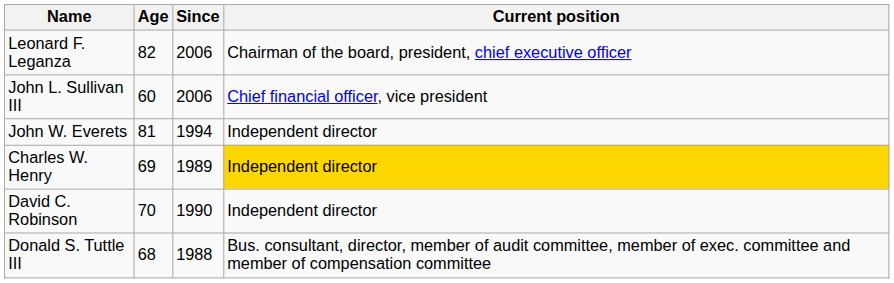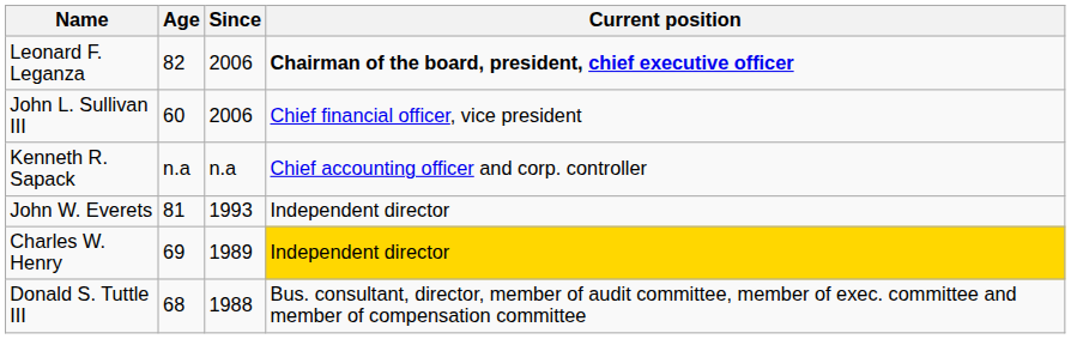Leonard F. Leganza | Current position: normal -> bold
+ row: Kenneth R. Sapack | n.a | n.a | Chief accounting officer and corp. controller
John W. Everets | Since: 1994 -> 1993
- row: David C. Robinson | 70 | 1990 | Independent director
